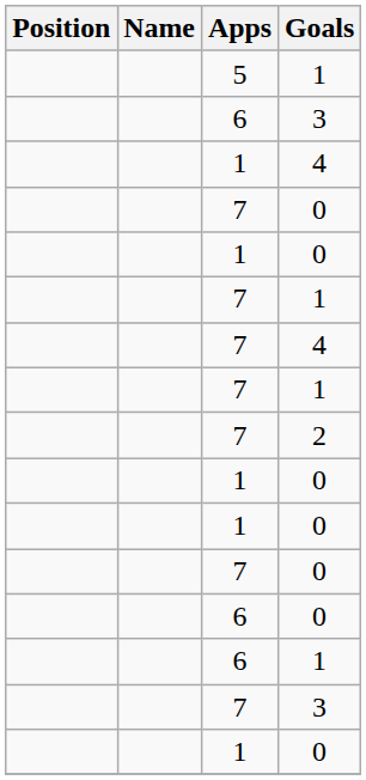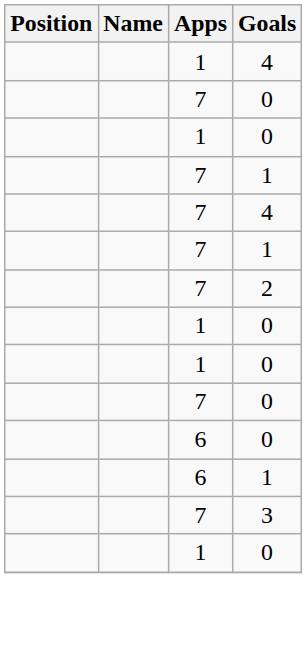- row: 5 | 1
- row: 6 | 3
